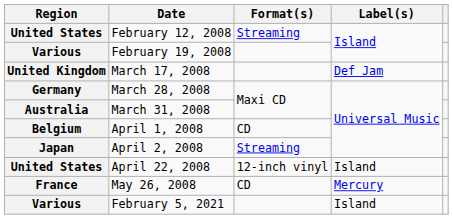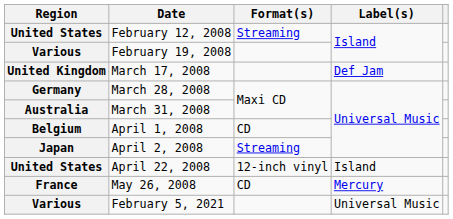February 5, 2021 | Label(s): Island -> Universal Music
